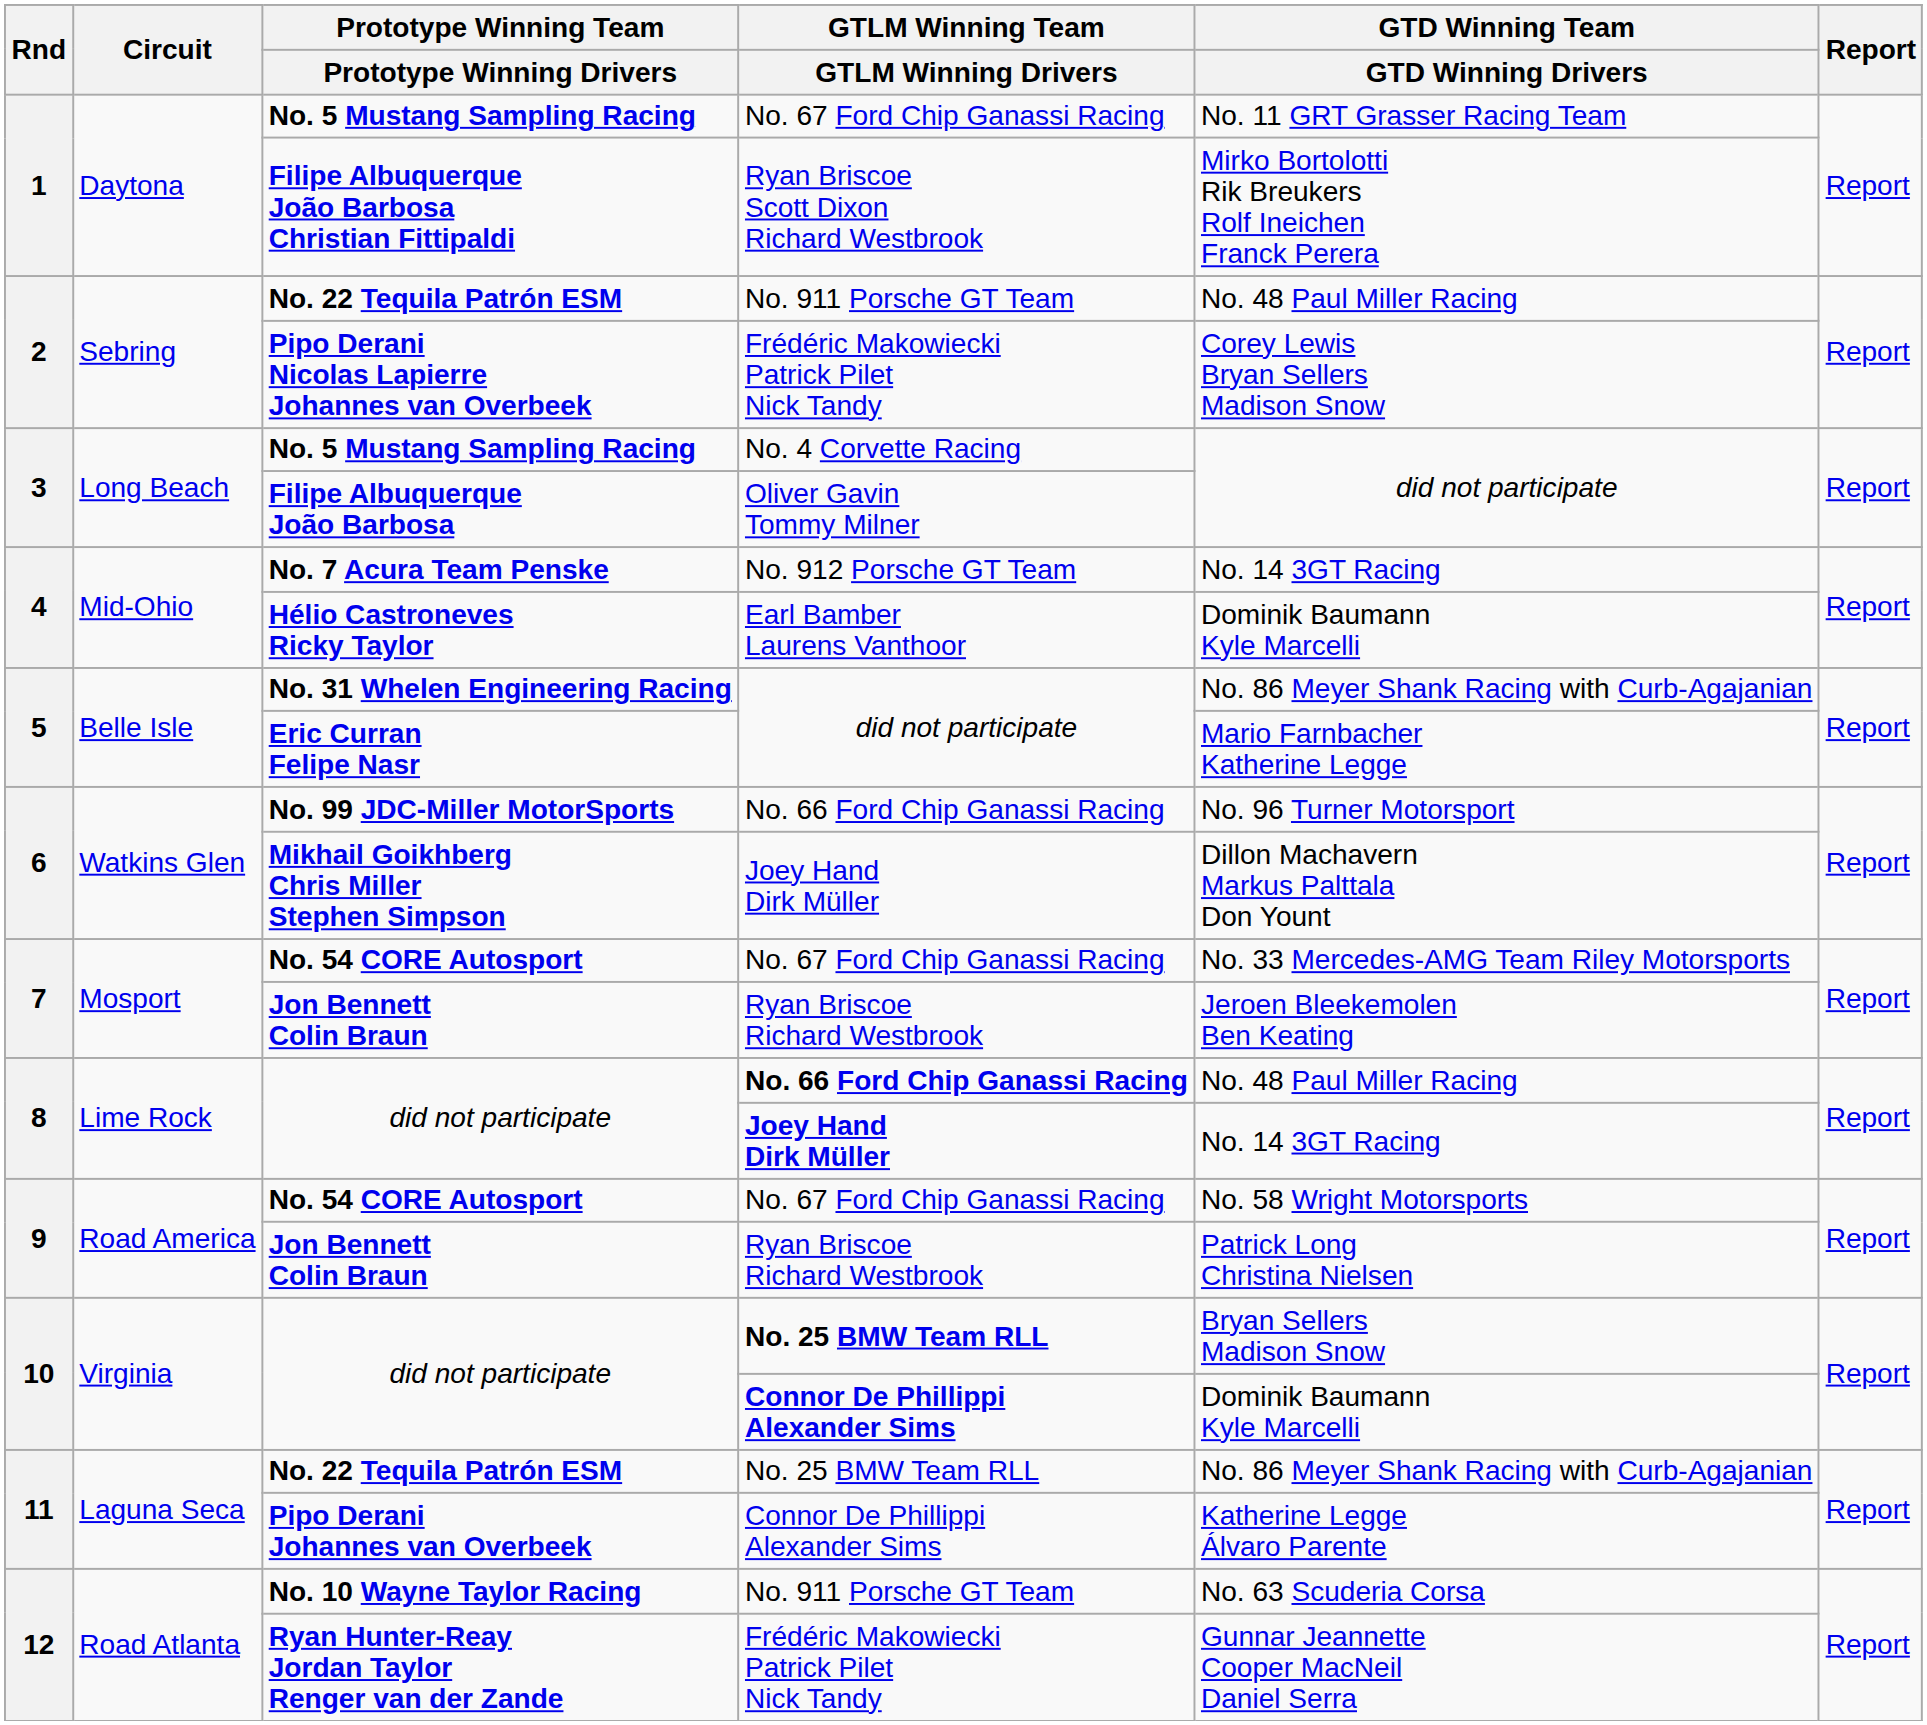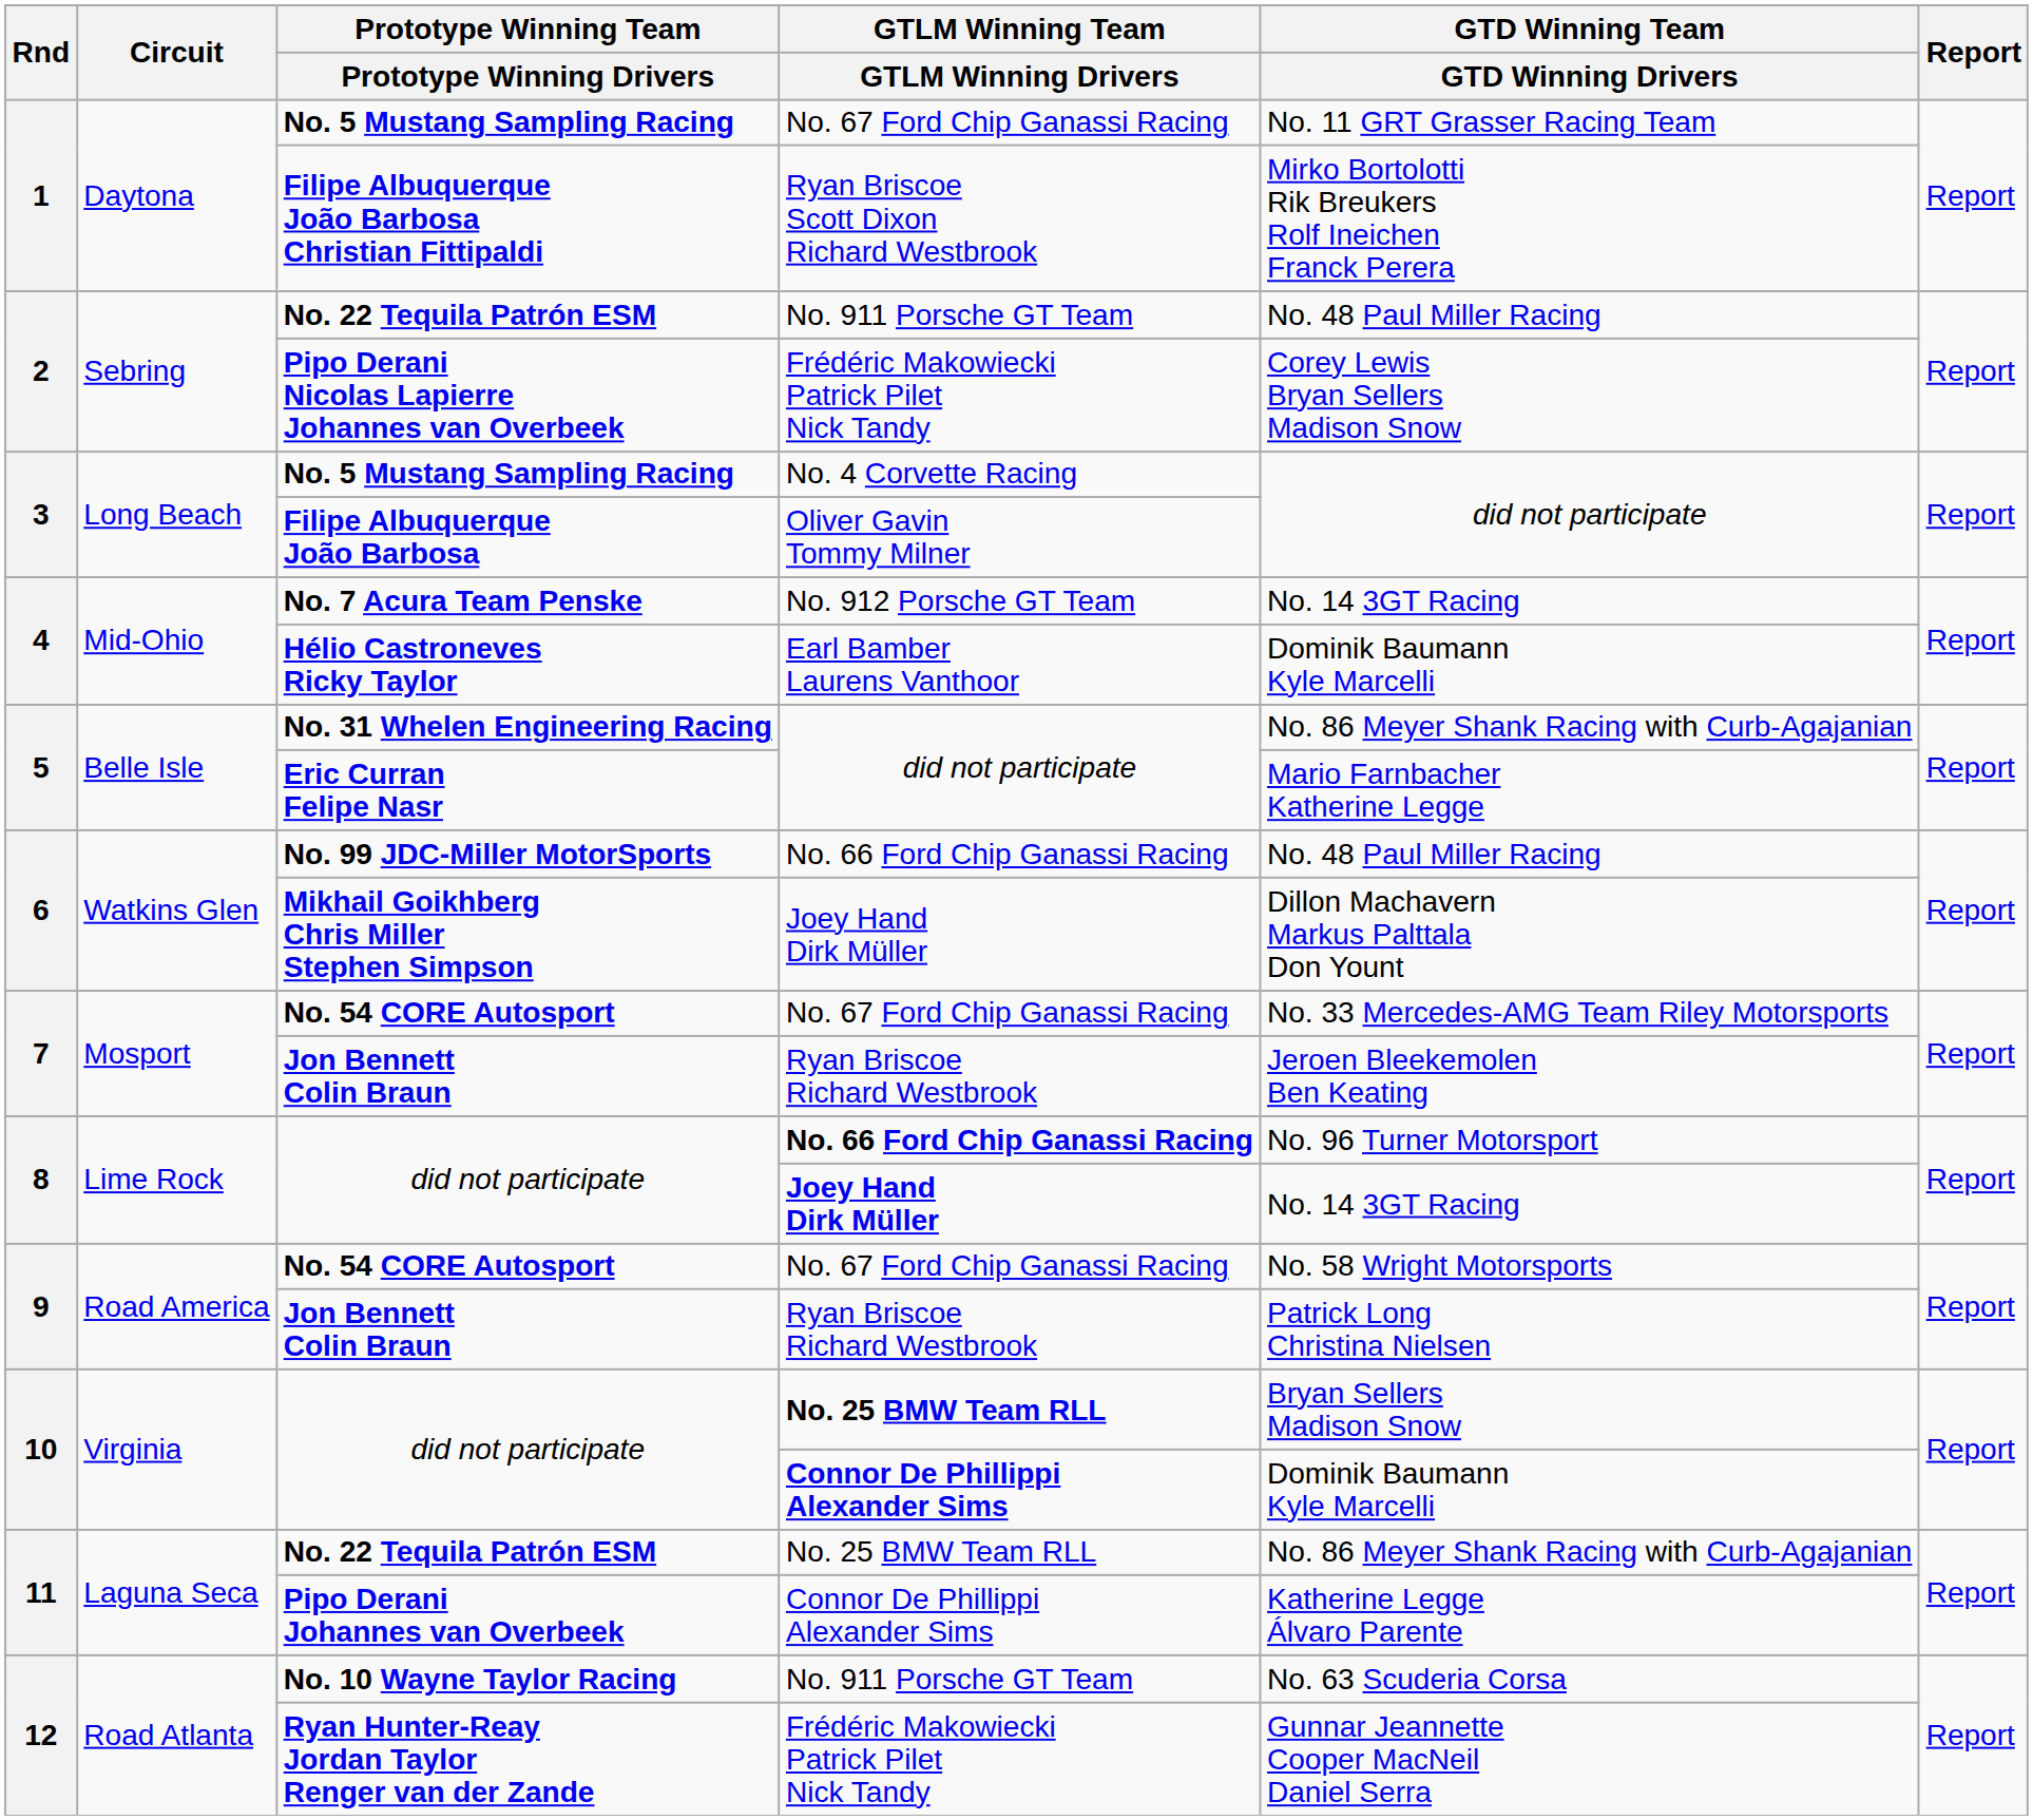No. 99 JDC-Miller MotorSports | GTD Winning Team / GTD Winning Drivers: No. 96 Turner Motorsport -> No. 48 Paul Miller Racing
did not participate / No. 66 Ford Chip Ganassi Racing | GTD Winning Team / GTD Winning Drivers: No. 48 Paul Miller Racing -> No. 96 Turner Motorsport
